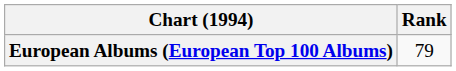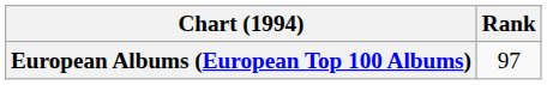European Albums (European Top 100 Albums) | Rank: 79 -> 97
